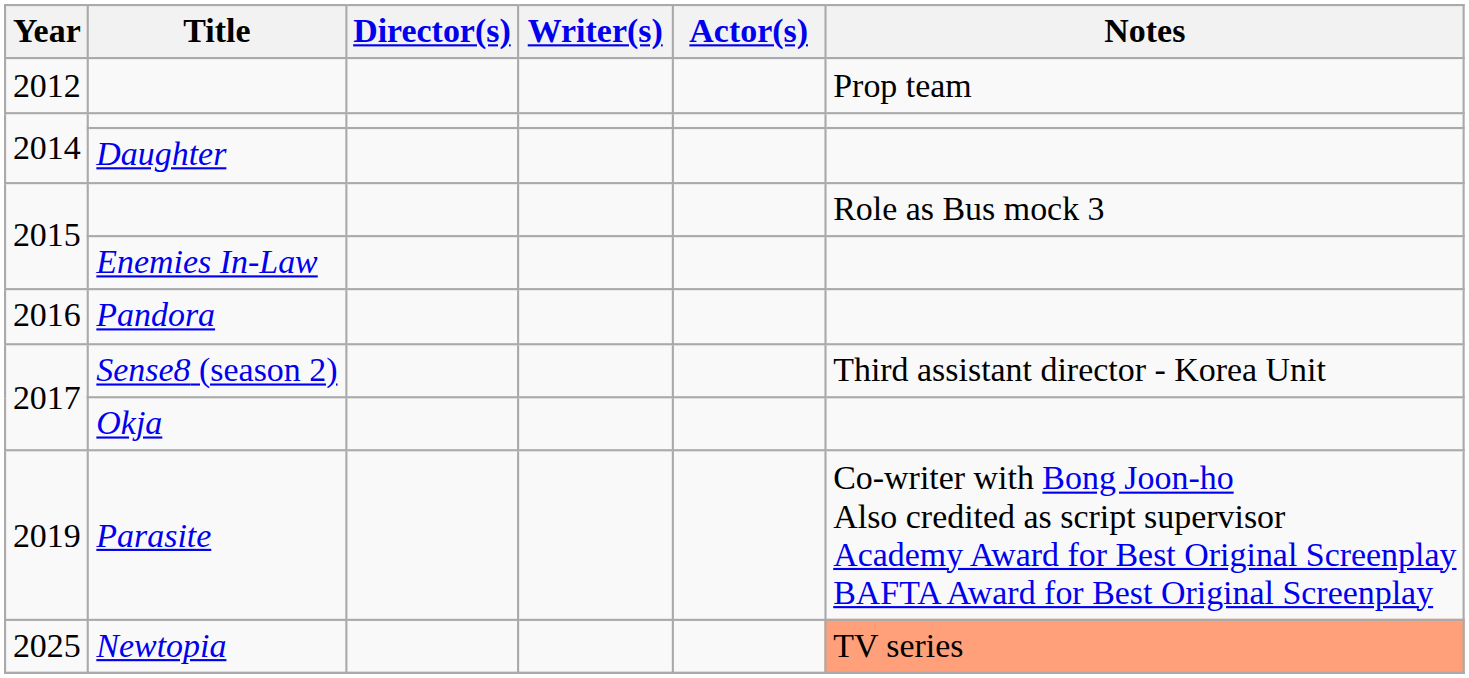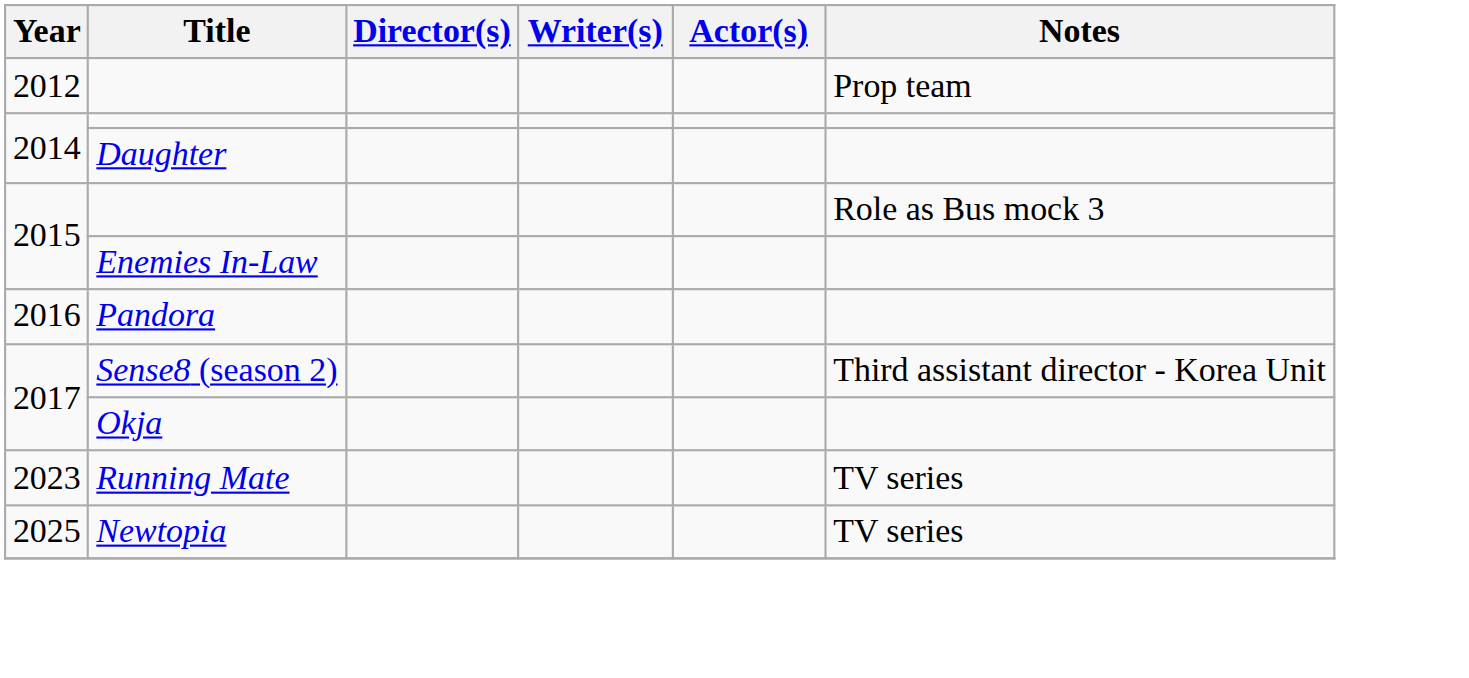- row: 2019 | Parasite | Co-writer with Bong Joon-ho Also credited as script supervisor Academy Award for Best Original Screenplay BAFTA Award for Best Original Screenplay
+ row: 2023 | Running Mate | TV series
Newtopia | Notes: lightsalmon background -> no background
